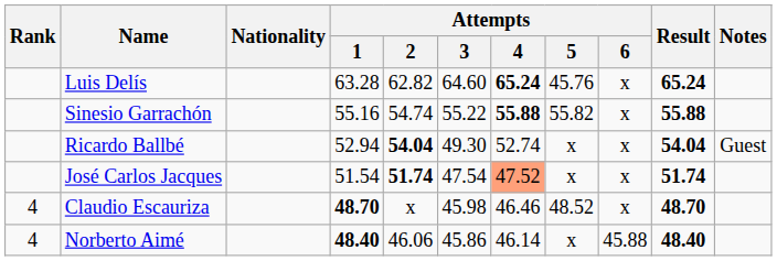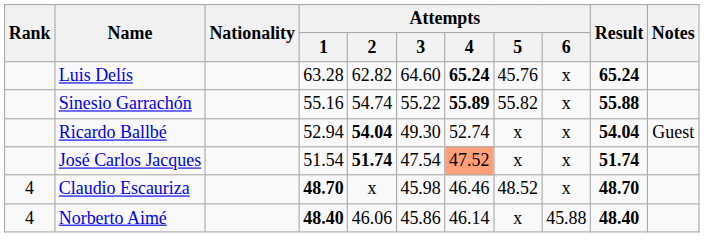Sinesio Garrachón | Attempts / 4: 55.88 -> 55.89
